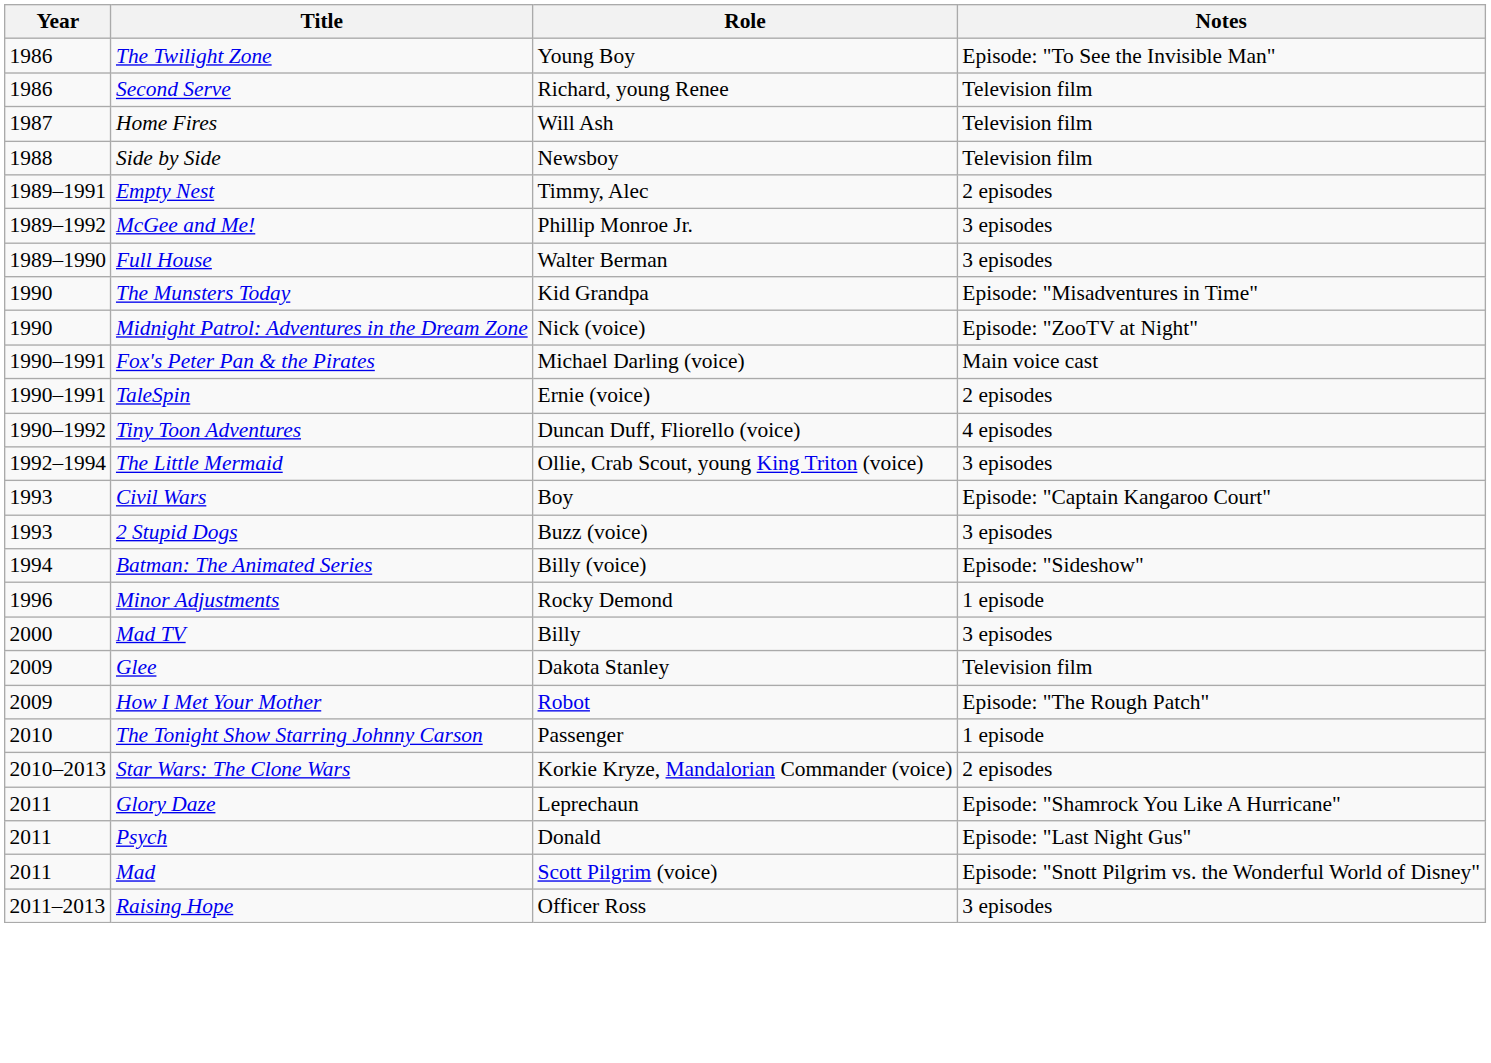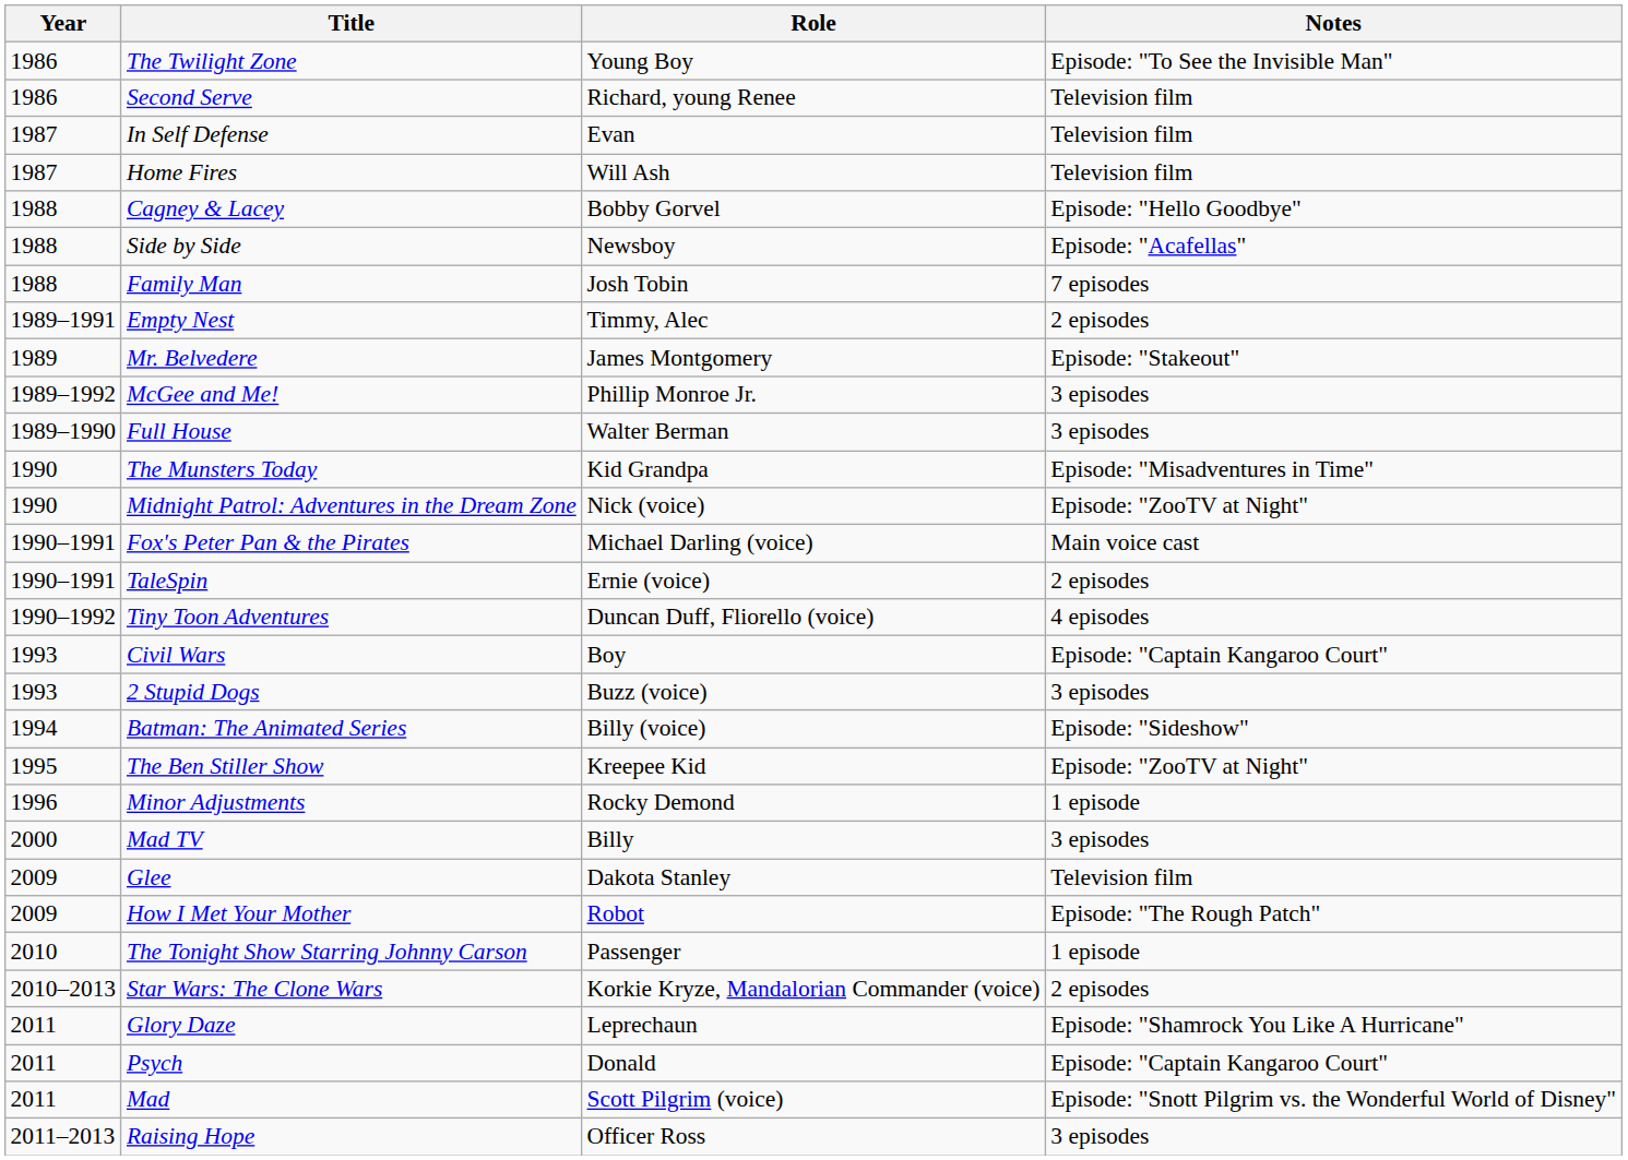+ row: 1987 | In Self Defense | Evan | Television film
+ row: 1988 | Cagney & Lacey | Bobby Gorvel | Episode: "Hello Goodbye"
Side by Side | Notes: Television film -> Episode: "Acafellas"
+ row: 1988 | Family Man | Josh Tobin | 7 episodes
+ row: 1989 | Mr. Belvedere | James Montgomery | Episode: "Stakeout"
- row: 1992–1994 | The Little Mermaid | Ollie, Crab Scout, young King Triton (voice) | 3 episodes
+ row: 1995 | The Ben Stiller Show | Kreepee Kid | Episode: "ZooTV at Night"
Psych | Notes: Episode: "Last Night Gus" -> Episode: "Captain Kangaroo Court"
